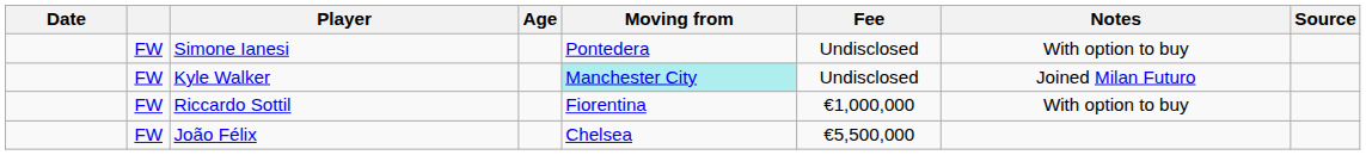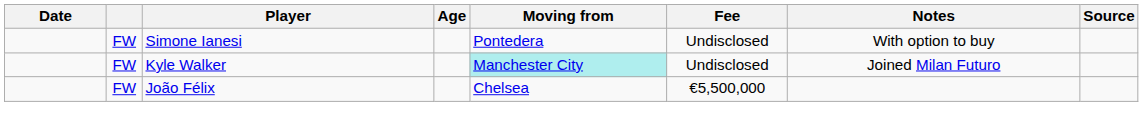- row: FW | Riccardo Sottil | Fiorentina | €1,000,000 | With option to buy
